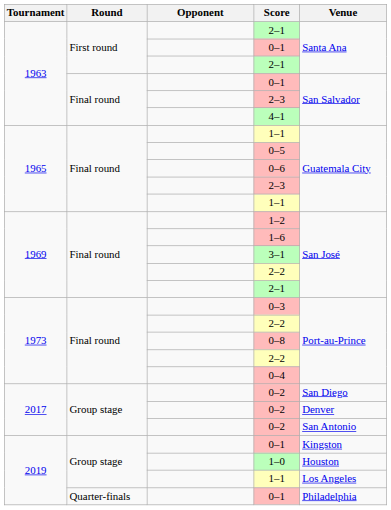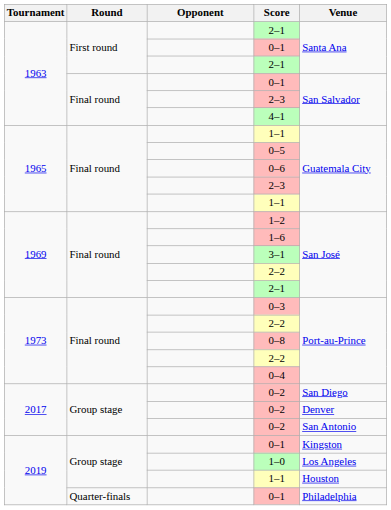1–0 | Venue: Houston -> Los Angeles
2019 / 1–1 | Venue: Los Angeles -> Houston
